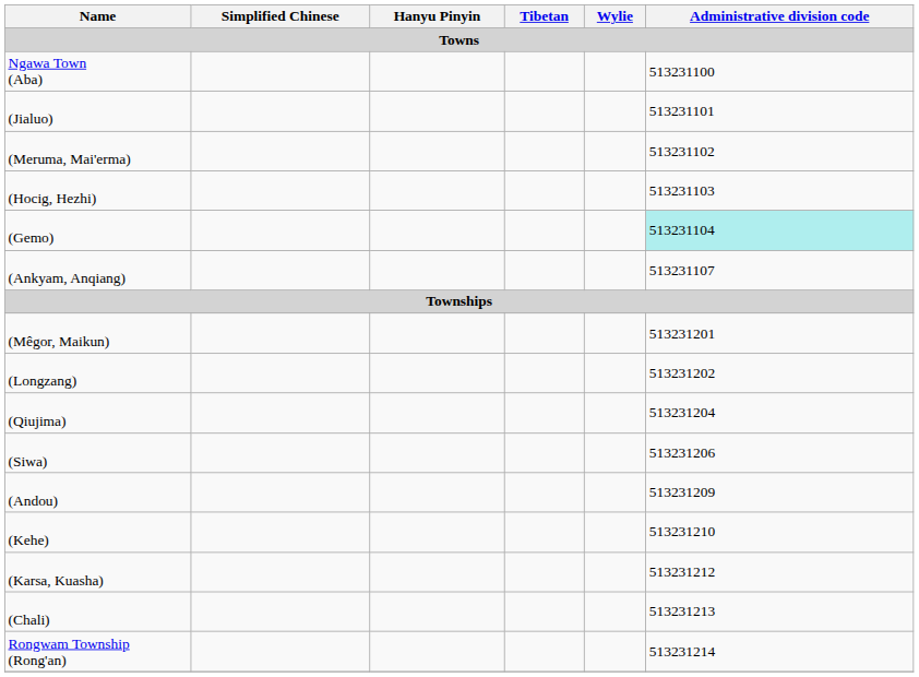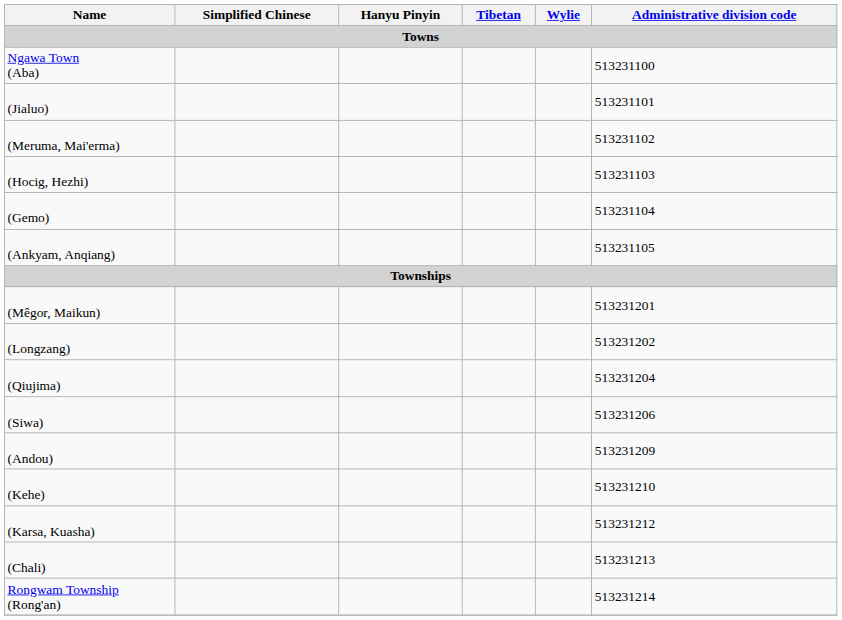(Gemo) | Administrative division code: paleturquoise background -> no background
(Ankyam, Anqiang) | Administrative division code: 513231107 -> 513231105
